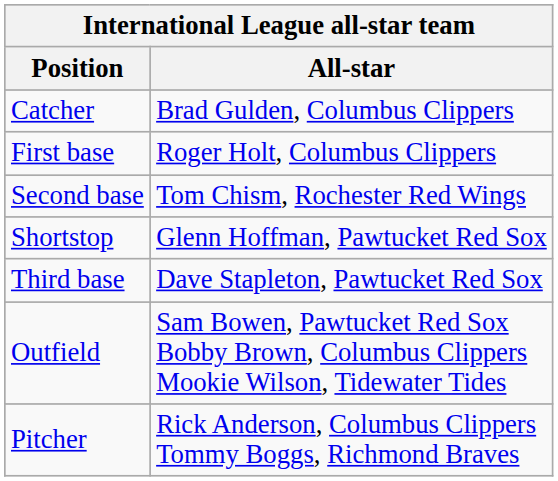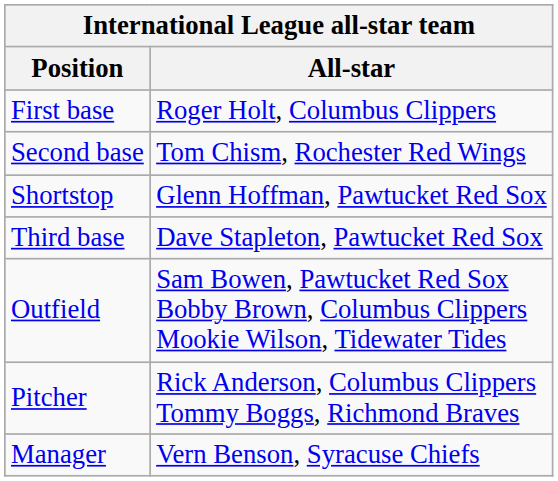- row: Catcher | Brad Gulden, Columbus Clippers
+ row: Manager | Vern Benson, Syracuse Chiefs
